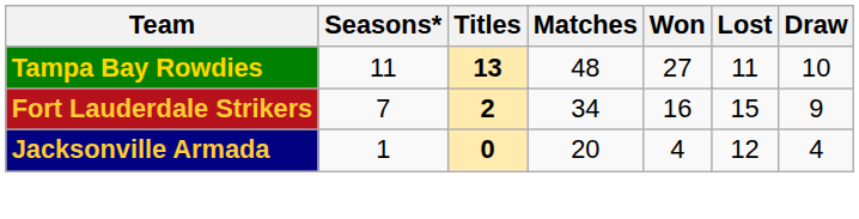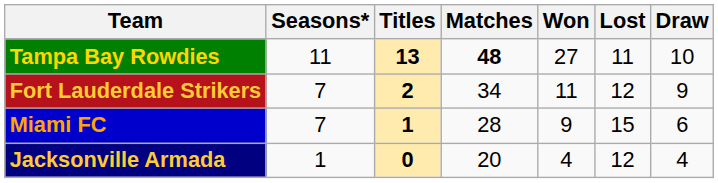Tampa Bay Rowdies | Matches: normal -> bold
Fort Lauderdale Strikers | Won: 16 -> 11
Fort Lauderdale Strikers | Lost: 15 -> 12
+ row: Miami FC | 7 | 1 | 28 | 9 | 15 | 6
